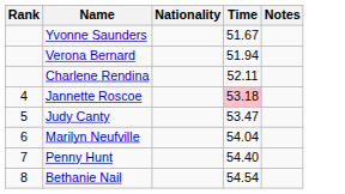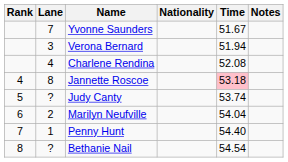+ column: Lane | 7 | 3 | 4 | 8 | ? | 2 | 1 | ?
Charlene Rendina | Time: 52.11 -> 52.08
Judy Canty | Time: 53.47 -> 53.74
